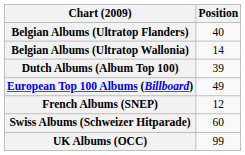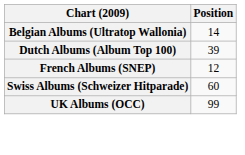- row: Belgian Albums (Ultratop Flanders) | 40
- row: European Top 100 Albums (Billboard) | 49
